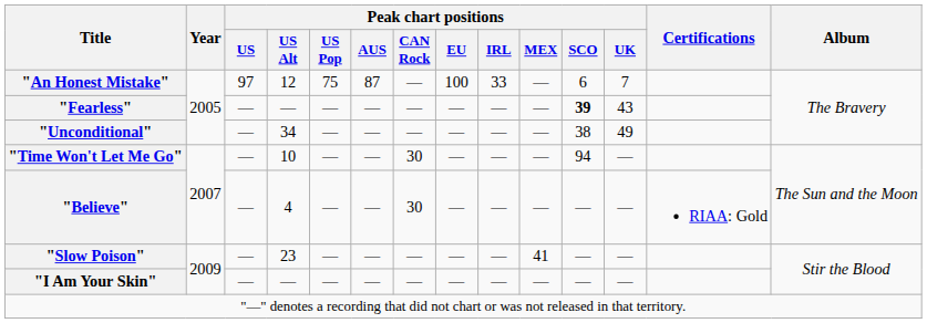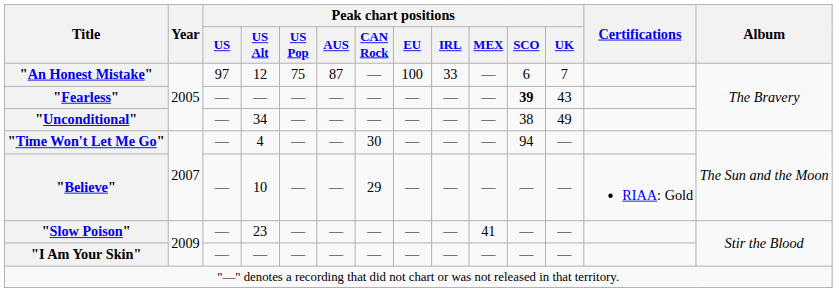"Time Won't Let Me Go" | Peak chart positions / US Alt: 10 -> 4
"Believe" | Peak chart positions / US Alt: 4 -> 10
"Believe" | Peak chart positions / CAN Rock: 30 -> 29
